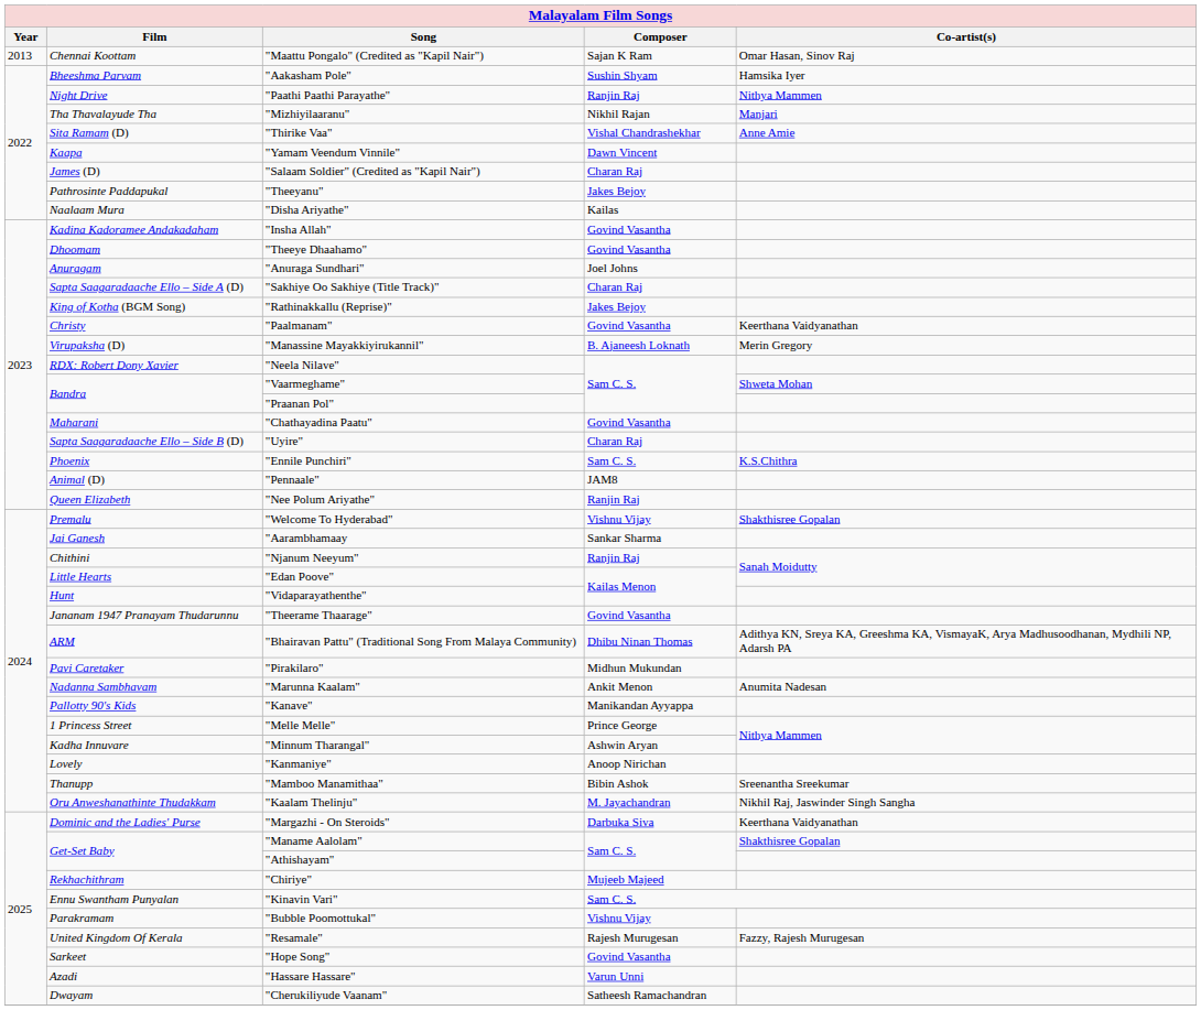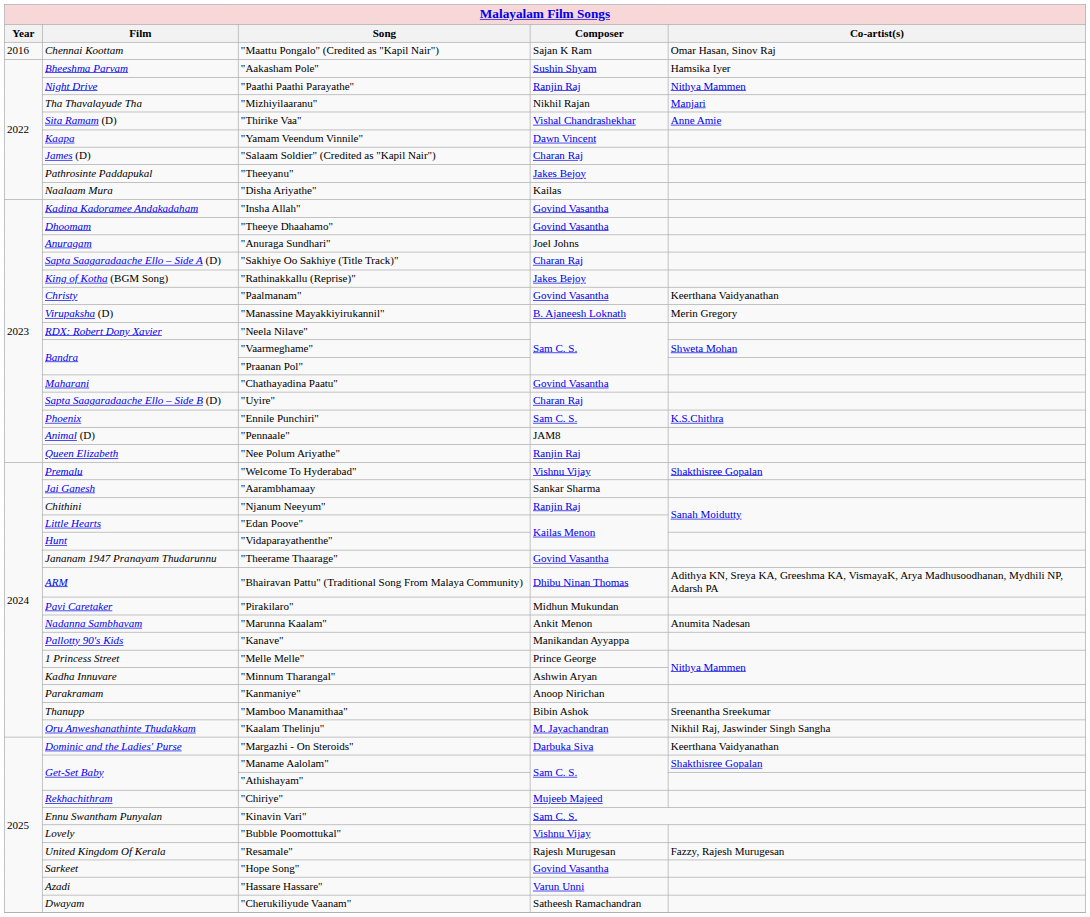"Maattu Pongalo" (Credited as "Kapil Nair") | Year: 2013 -> 2016
"Kanmaniye" | Film: Lovely -> Parakramam
"Bubble Poomottukal" | Film: Parakramam -> Lovely
